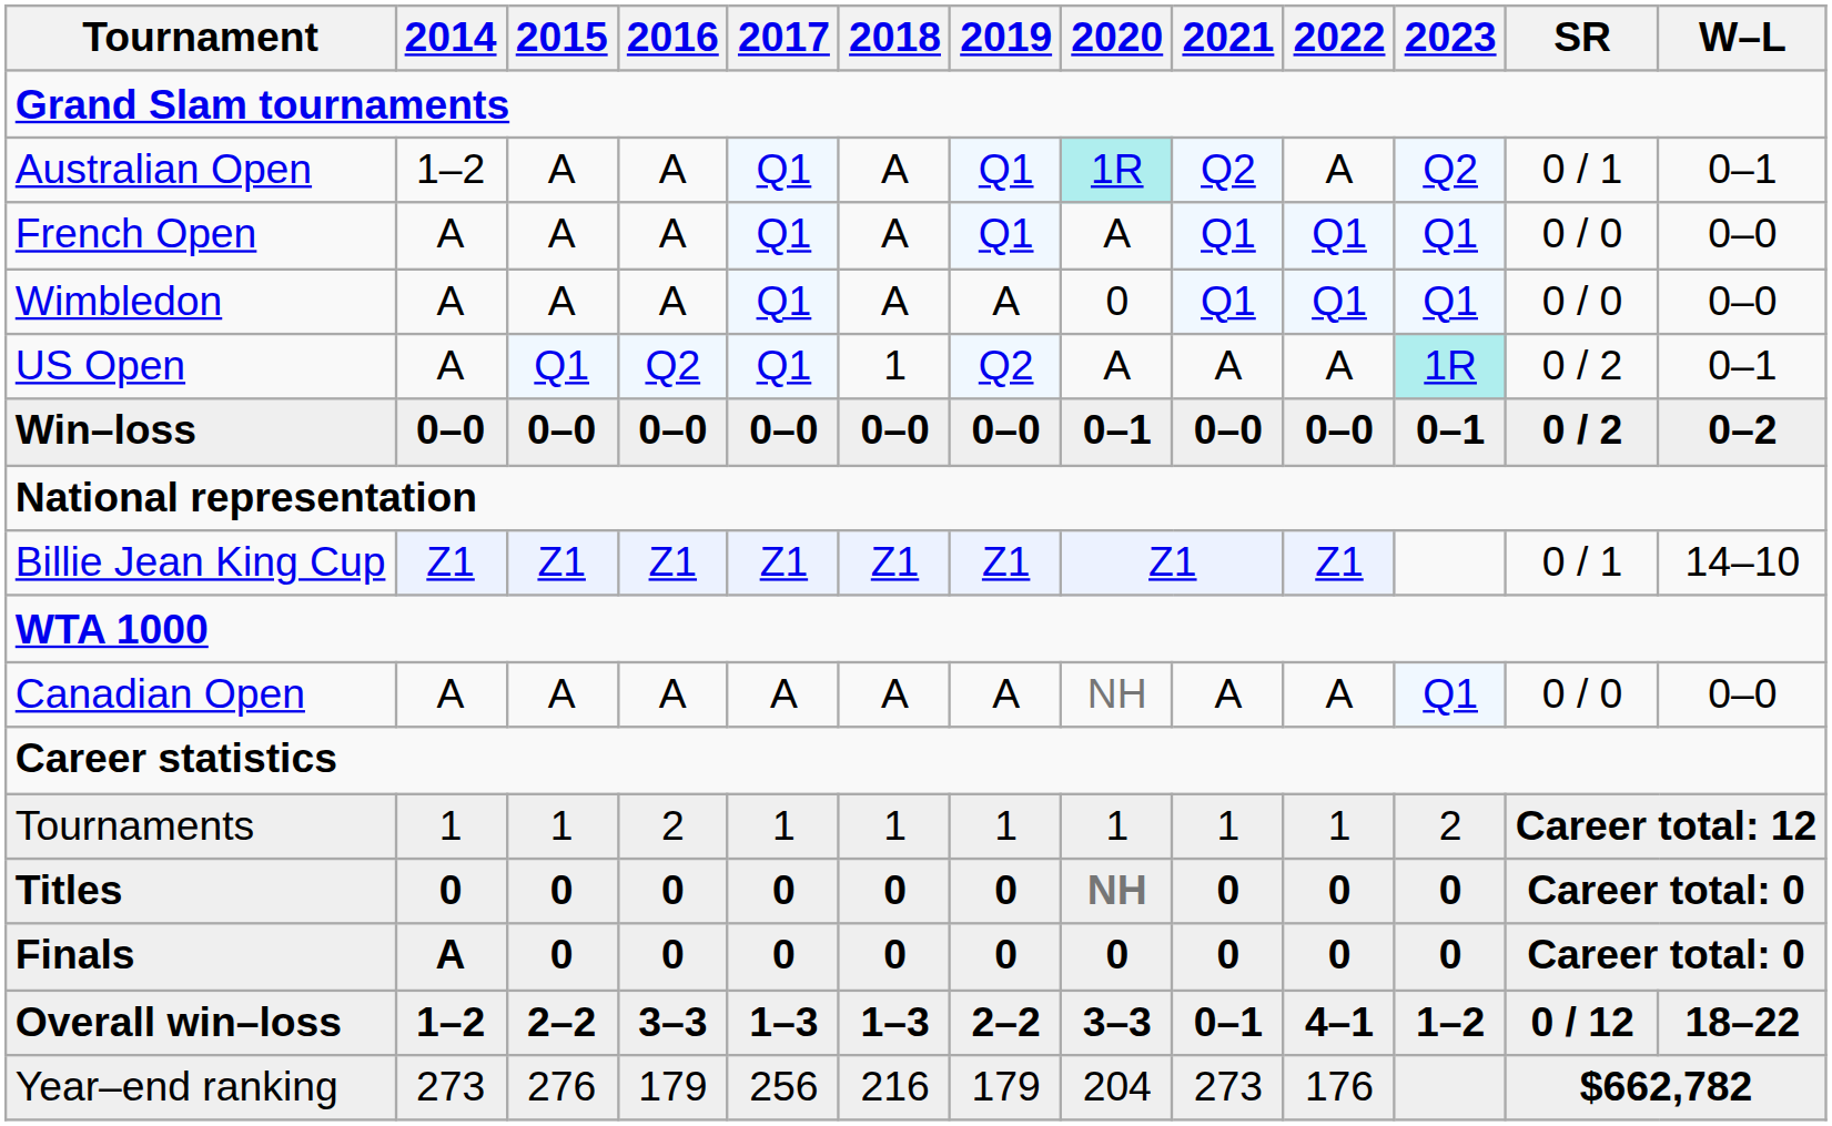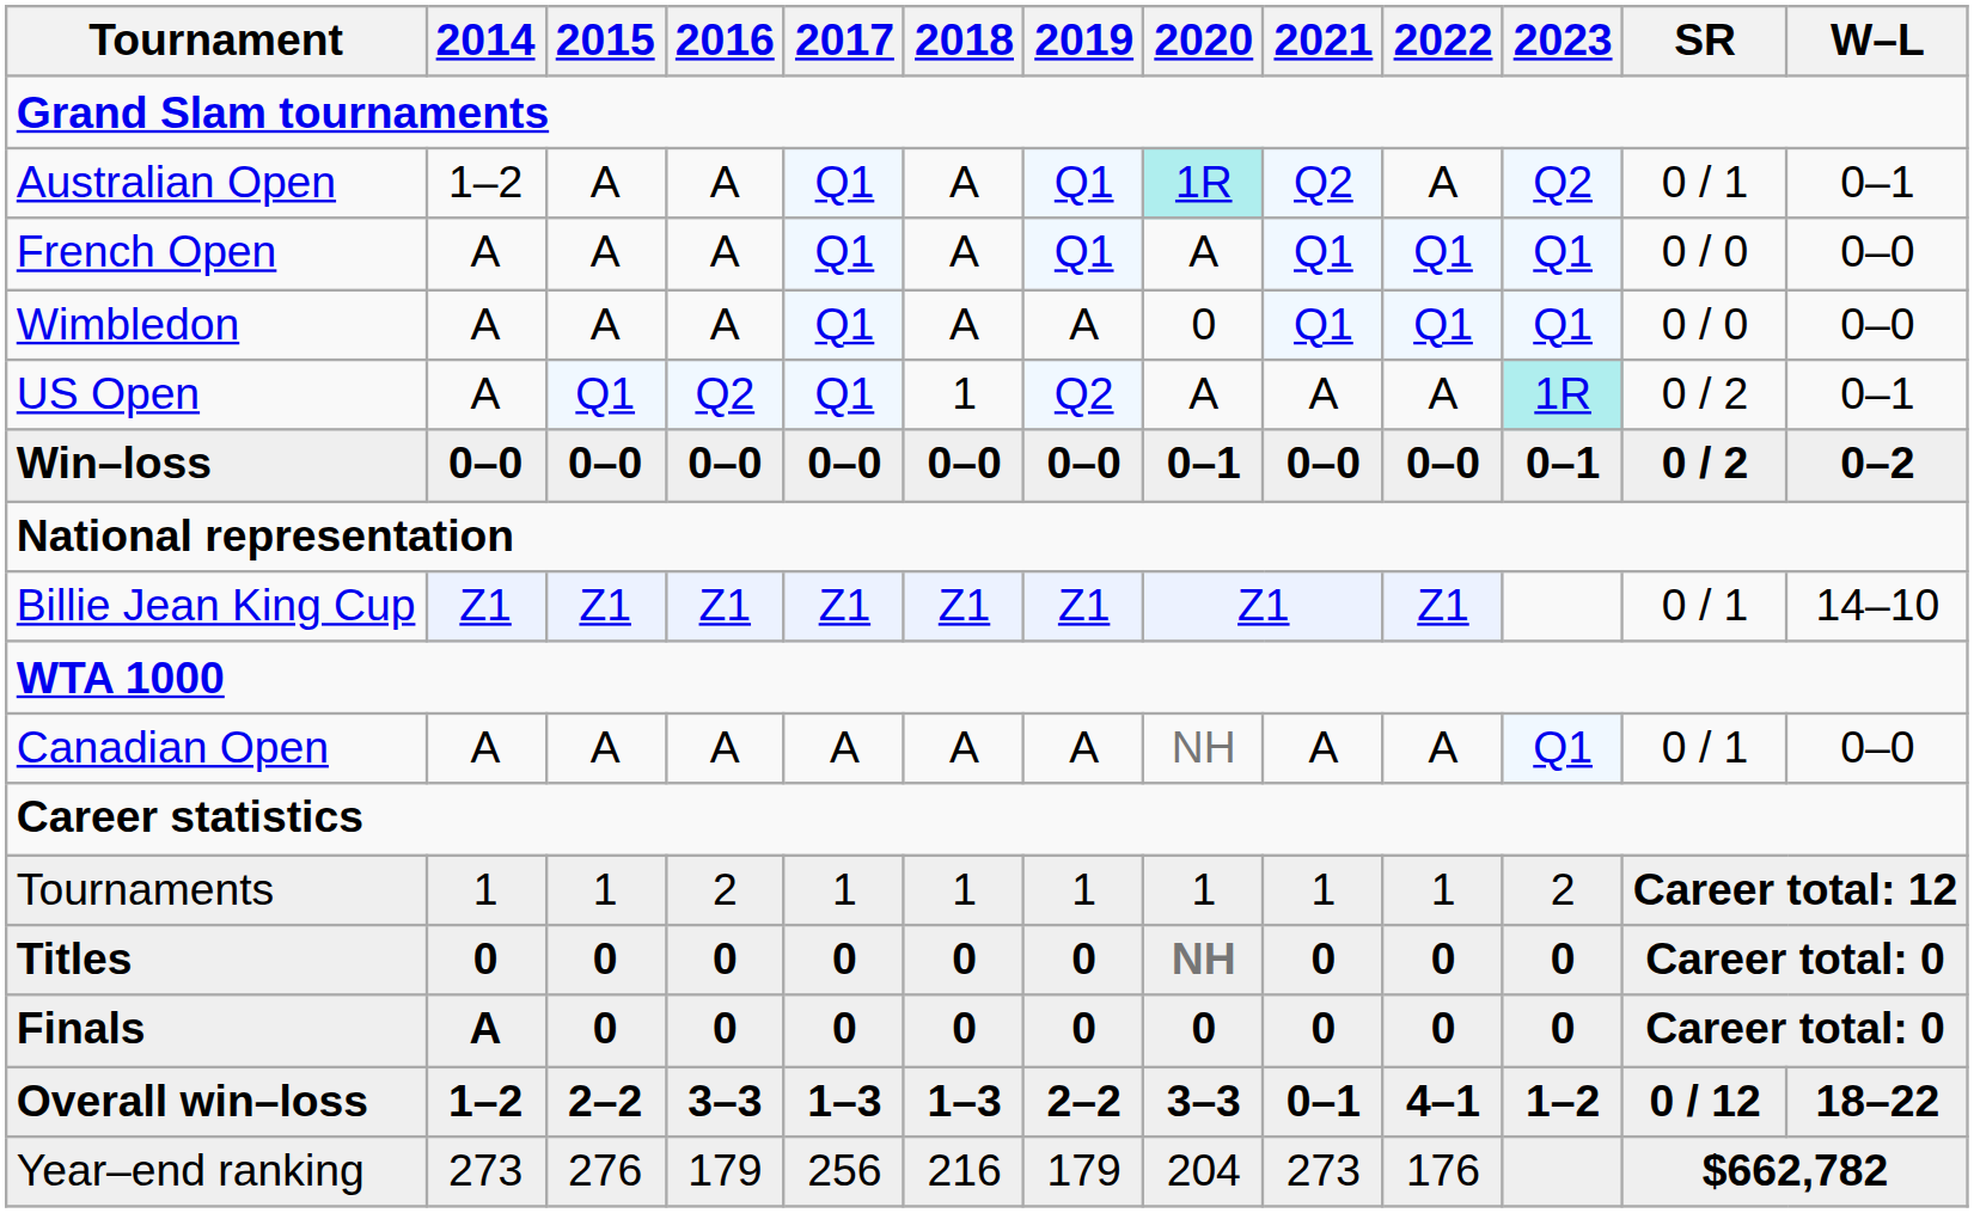Canadian Open | SR: 0 / 0 -> 0 / 1
